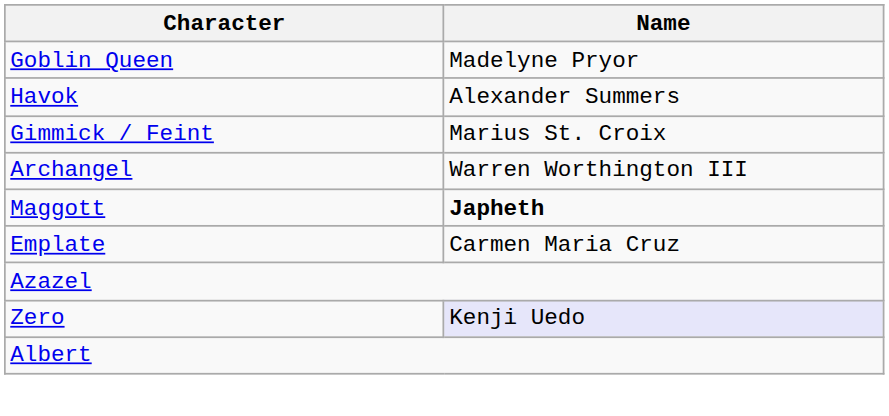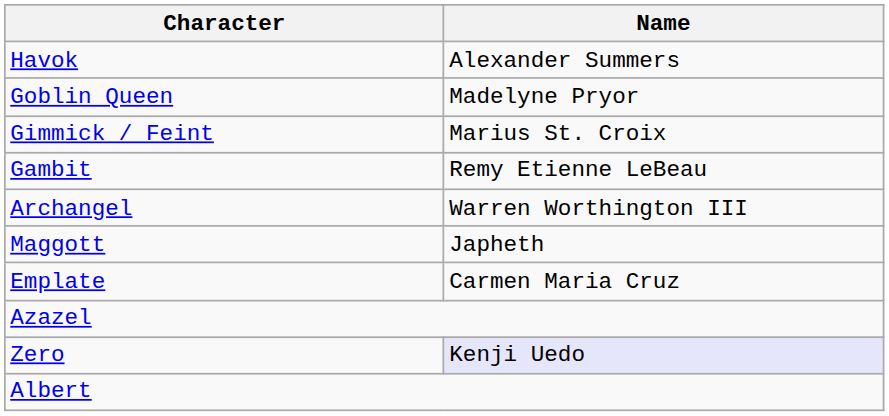rows swapped: Goblin Queen <-> Havok
+ row: Gambit | Remy Etienne LeBeau
Maggott | Name: bold -> normal
